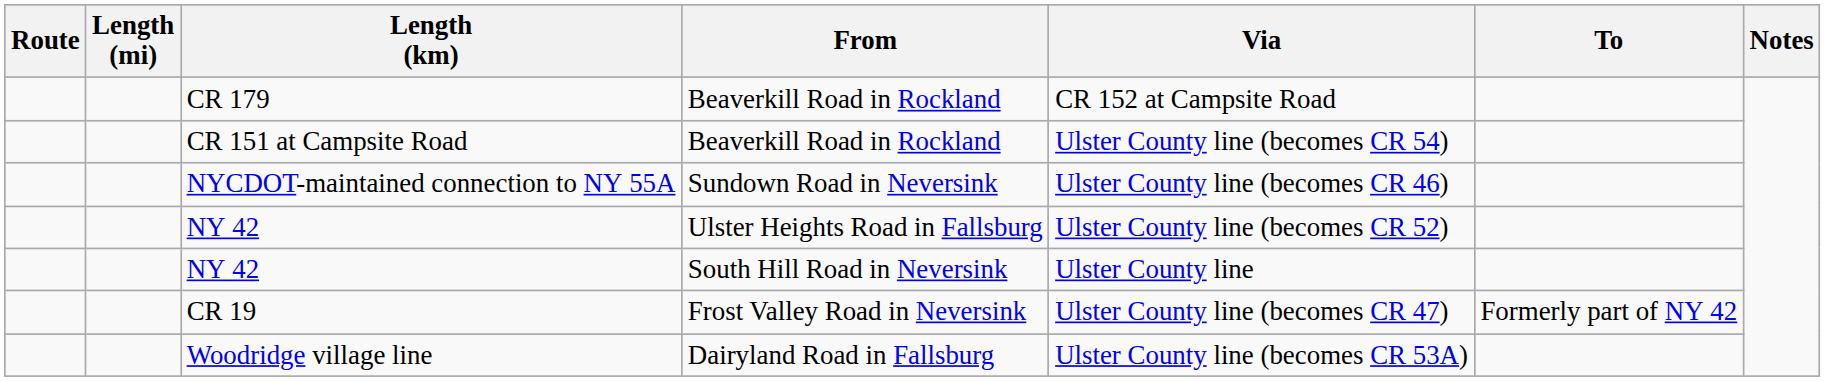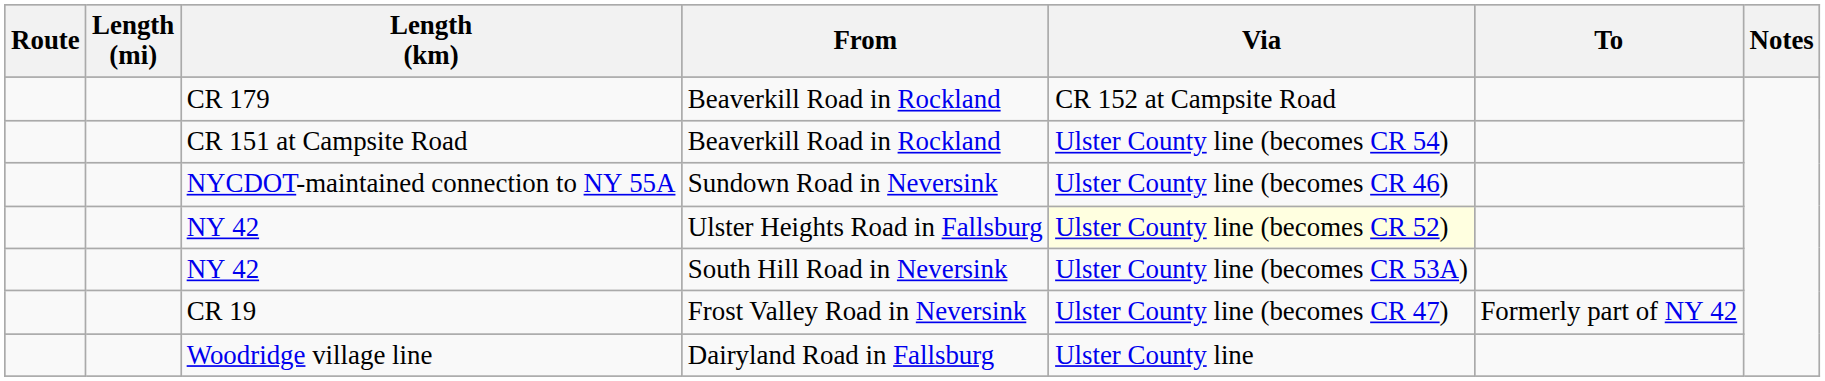NY 42 / Ulster Heights Road in Fallsburg | Via: no background -> lightyellow background
NY 42 / South Hill Road in Neversink | Via: Ulster County line -> Ulster County line (becomes CR 53A)
Woodridge village line | Via: Ulster County line (becomes CR 53A) -> Ulster County line
